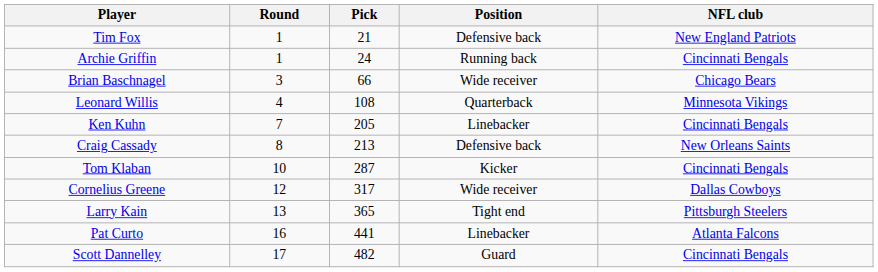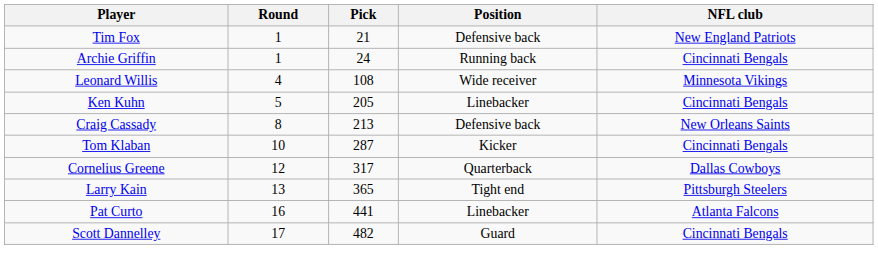- row: Brian Baschnagel | 3 | 66 | Wide receiver | Chicago Bears
Leonard Willis | Position: Quarterback -> Wide receiver
Ken Kuhn | Round: 7 -> 5
Cornelius Greene | Position: Wide receiver -> Quarterback
